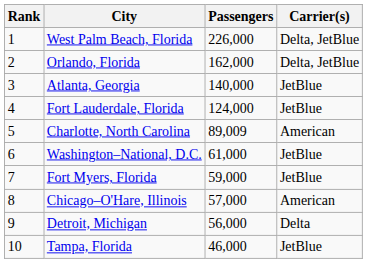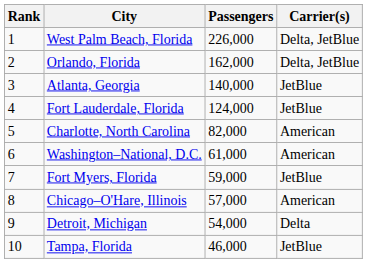Charlotte, North Carolina | Passengers: 89,009 -> 82,000
Washington–National, D.C. | Carrier(s): JetBlue -> American
Detroit, Michigan | Passengers: 56,000 -> 54,000
